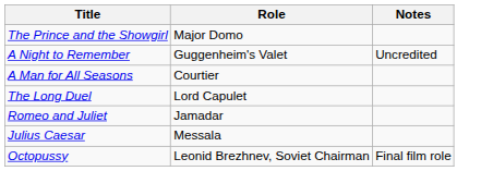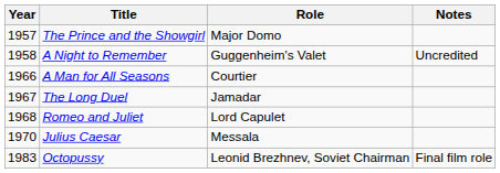+ column: Year | 1957 | 1958 | 1966 | 1967 | 1968 | 1970 | 1983
The Long Duel | Role: Lord Capulet -> Jamadar
Romeo and Juliet | Role: Jamadar -> Lord Capulet
